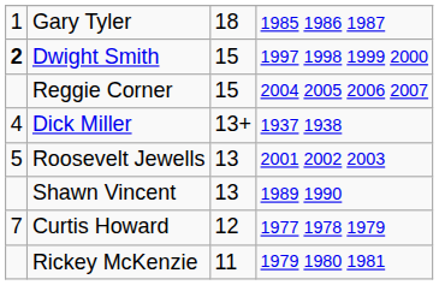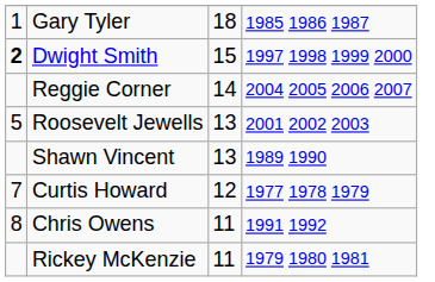Reggie Corner | column 3: 15 -> 14
- row: 4 | Dick Miller | 13+ | 1937 1938
+ row: 8 | Chris Owens | 11 | 1991 1992
